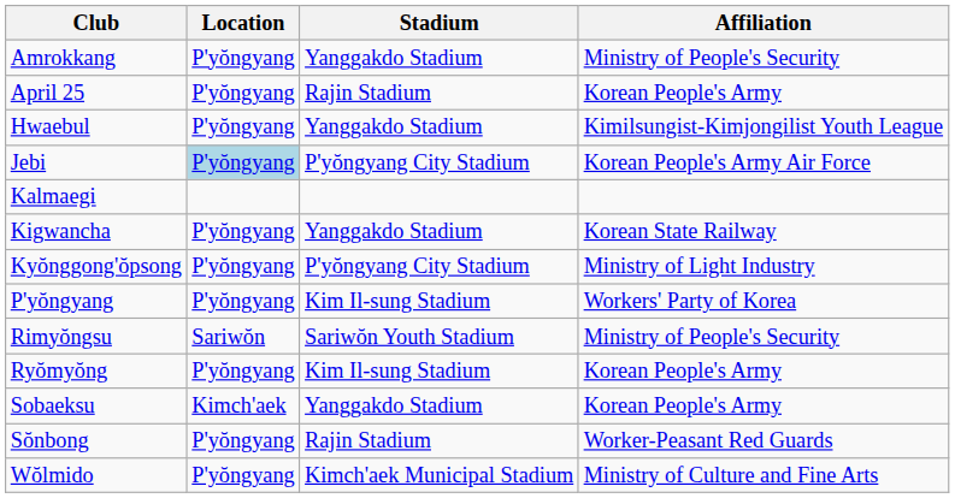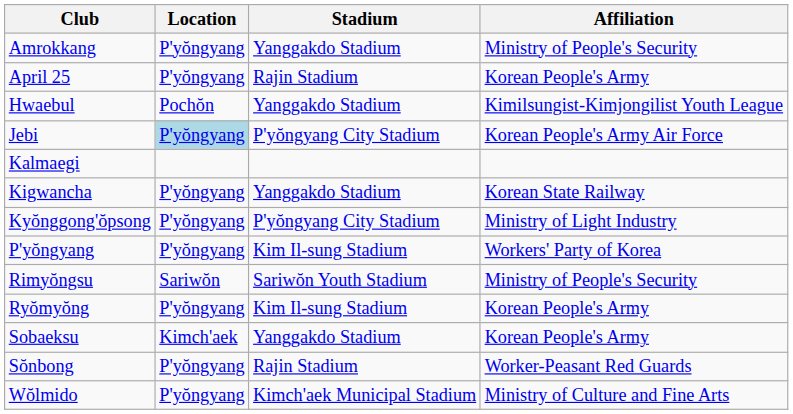Hwaebul | Location: P'yŏngyang -> Pochŏn
